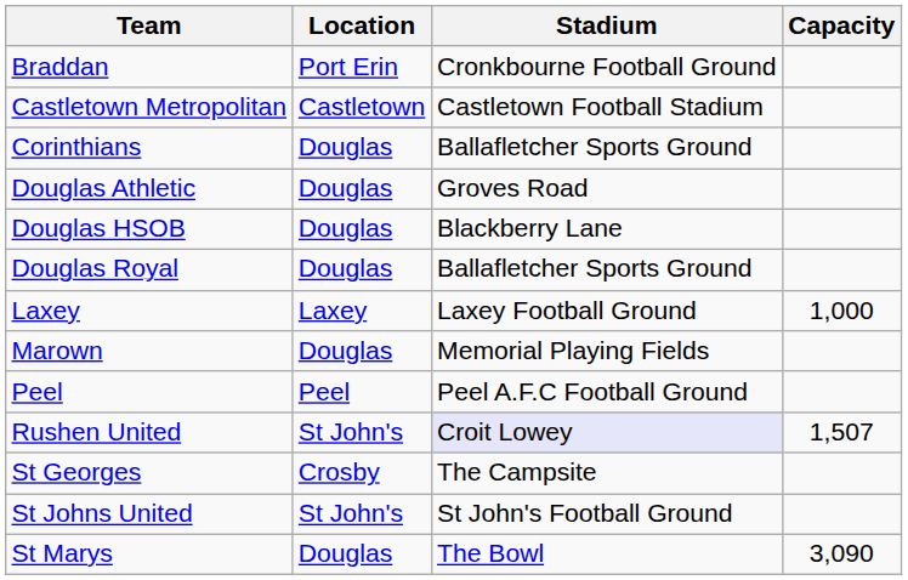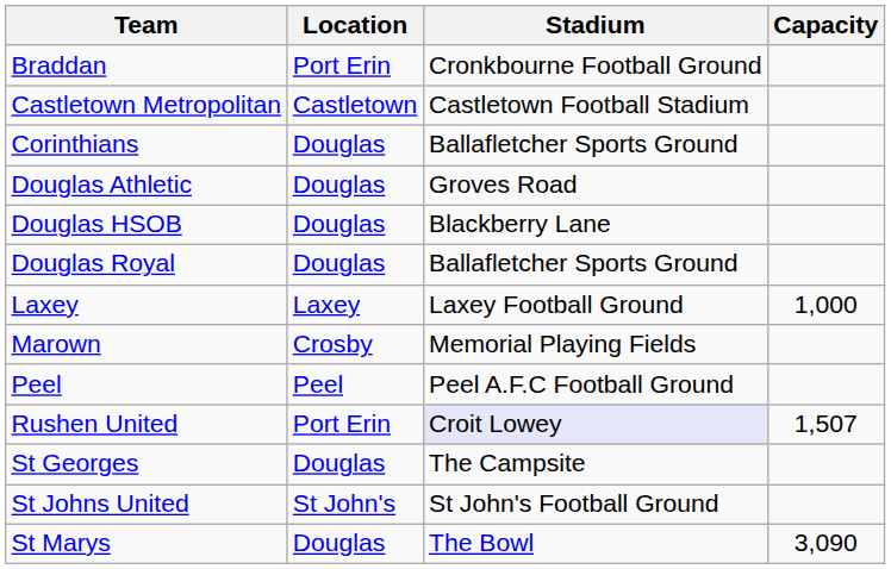Marown | Location: Douglas -> Crosby
Rushen United | Location: St John's -> Port Erin
St Georges | Location: Crosby -> Douglas
